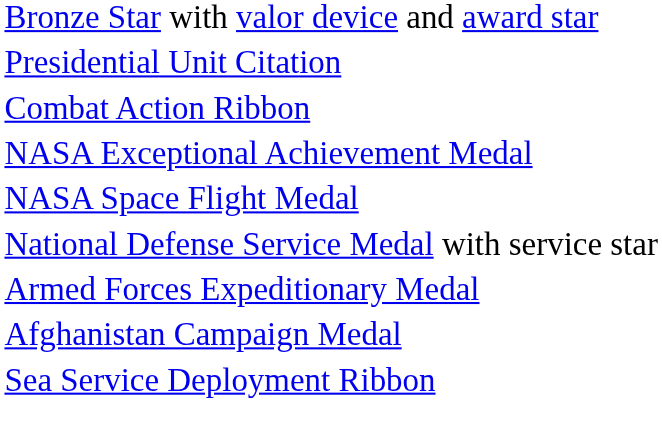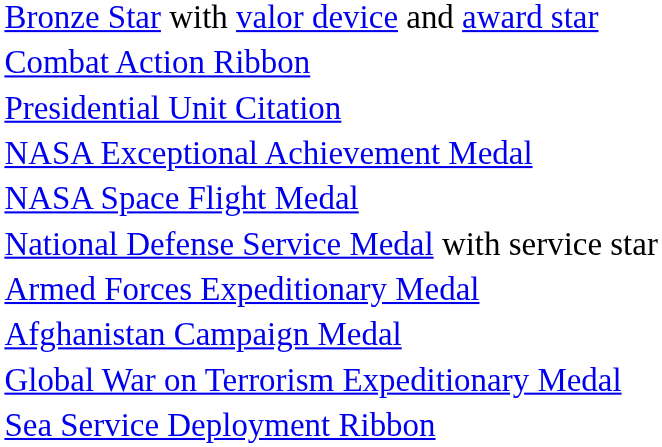rows swapped: Combat Action Ribbon <-> Presidential Unit Citation
+ row: Global War on Terrorism Expeditionary Medal
